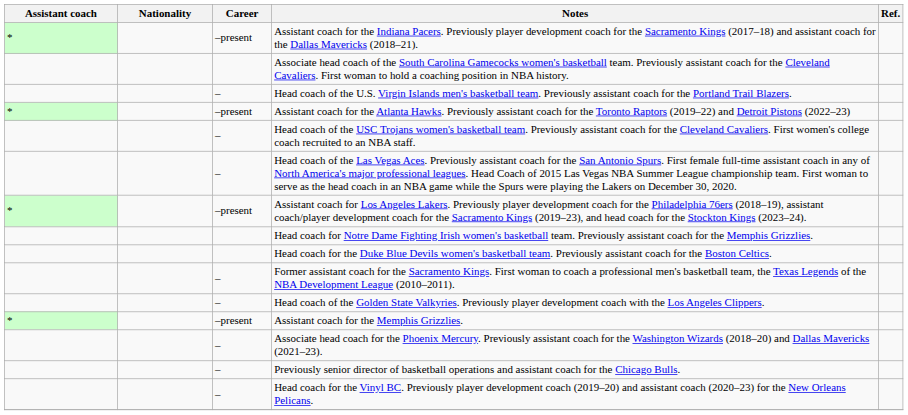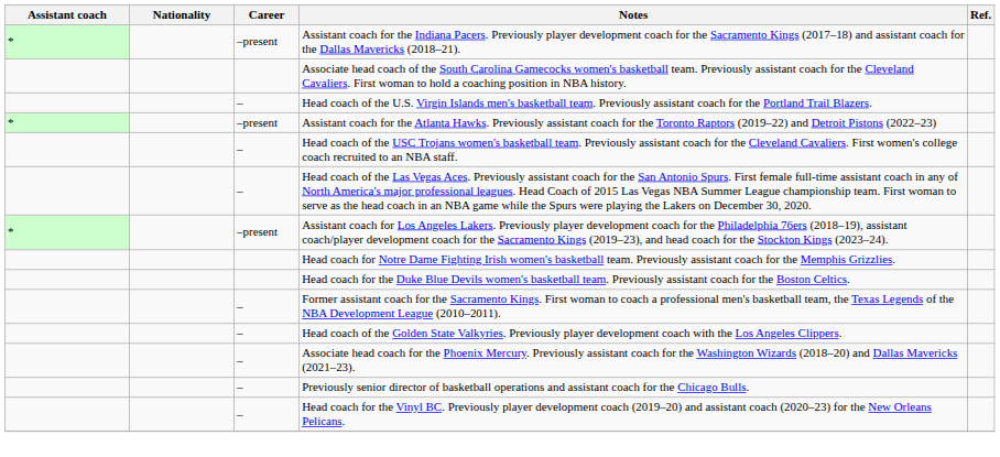- row: * | –present | Assistant coach for the Memphis Grizzlies.
